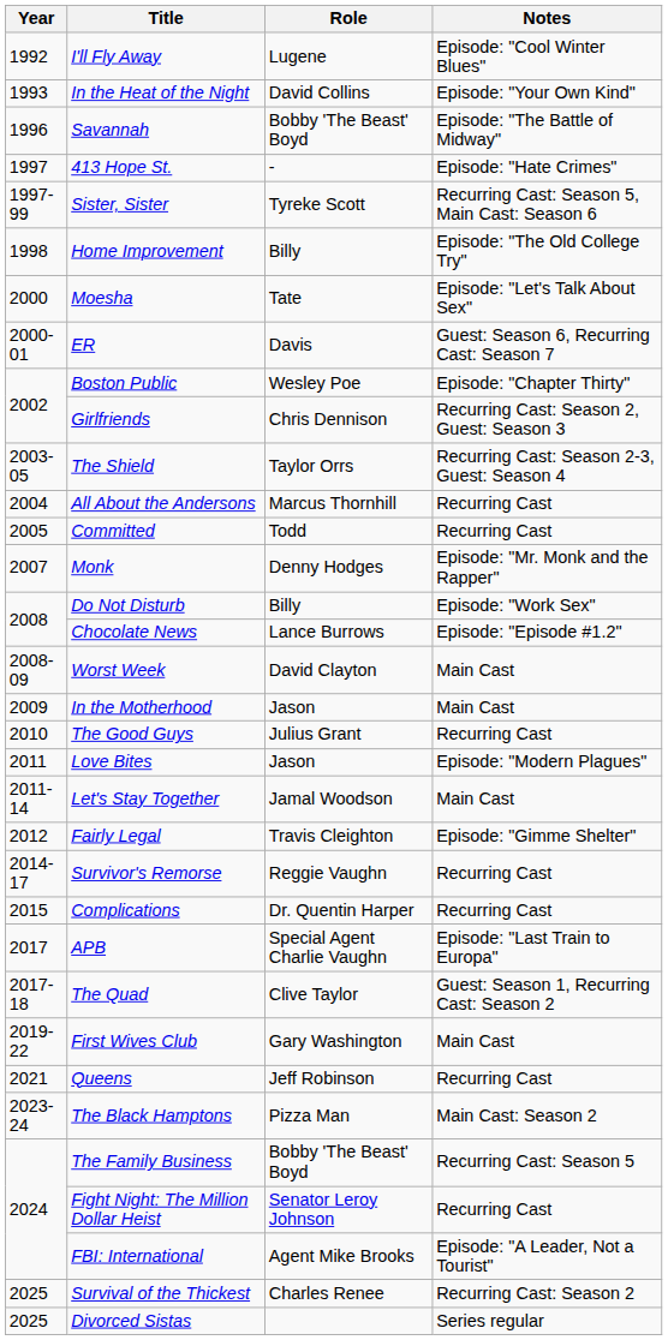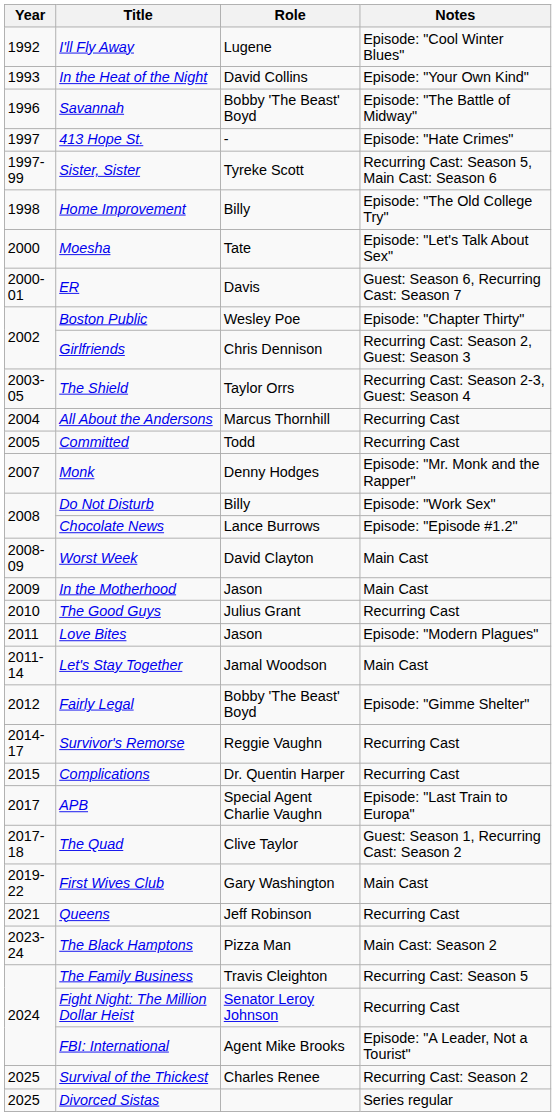Fairly Legal | Role: Travis Cleighton -> Bobby 'The Beast' Boyd
The Family Business | Role: Bobby 'The Beast' Boyd -> Travis Cleighton
